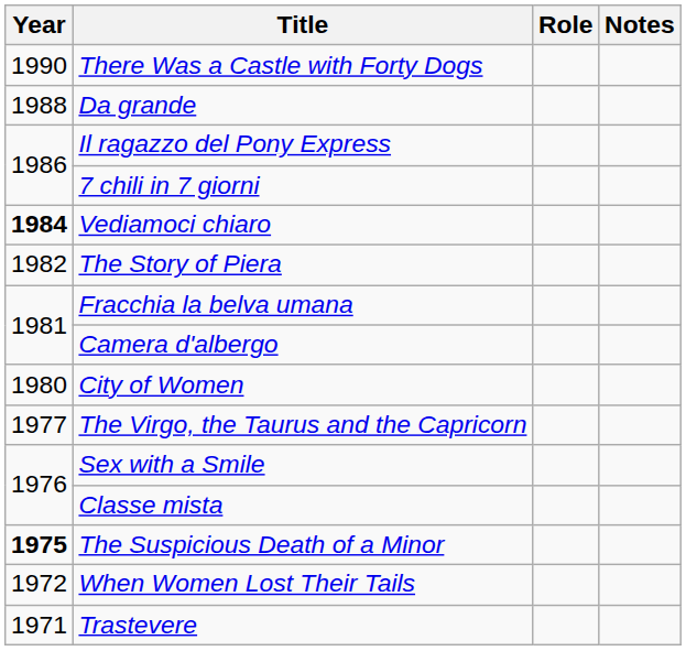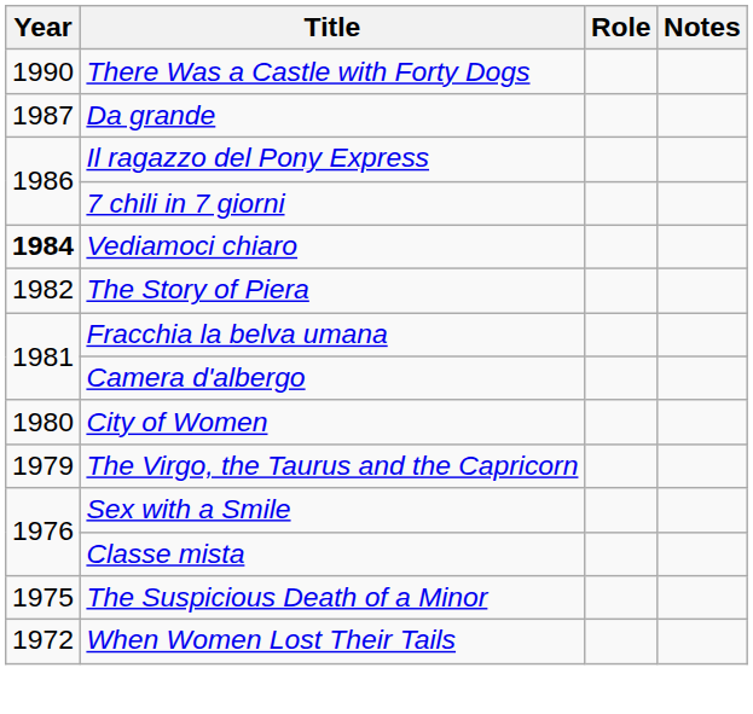Da grande | Year: 1988 -> 1987
The Virgo, the Taurus and the Capricorn | Year: 1977 -> 1979
The Suspicious Death of a Minor | Year: bold -> normal
- row: 1971 | Trastevere
